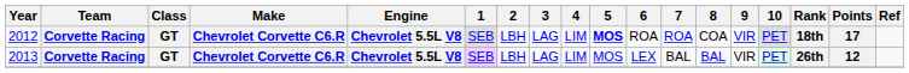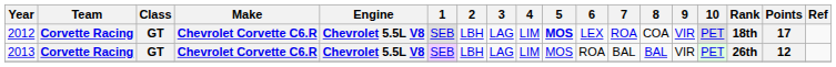2012 | 6: ROA -> LEX
2013 | 6: LEX -> ROA
